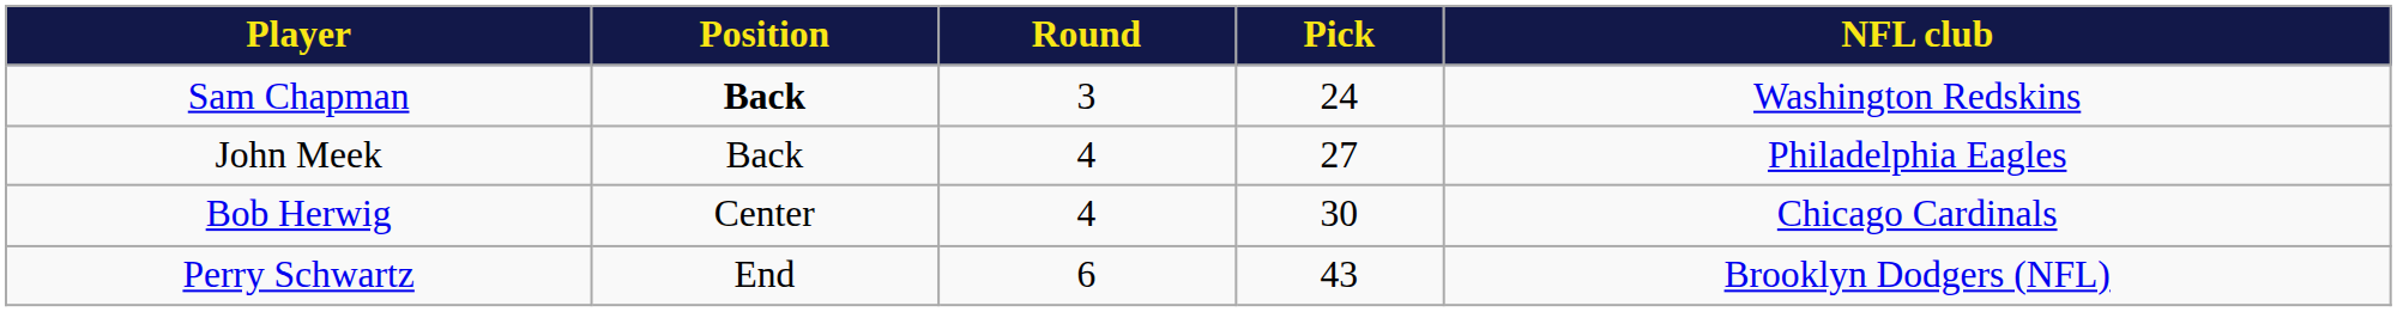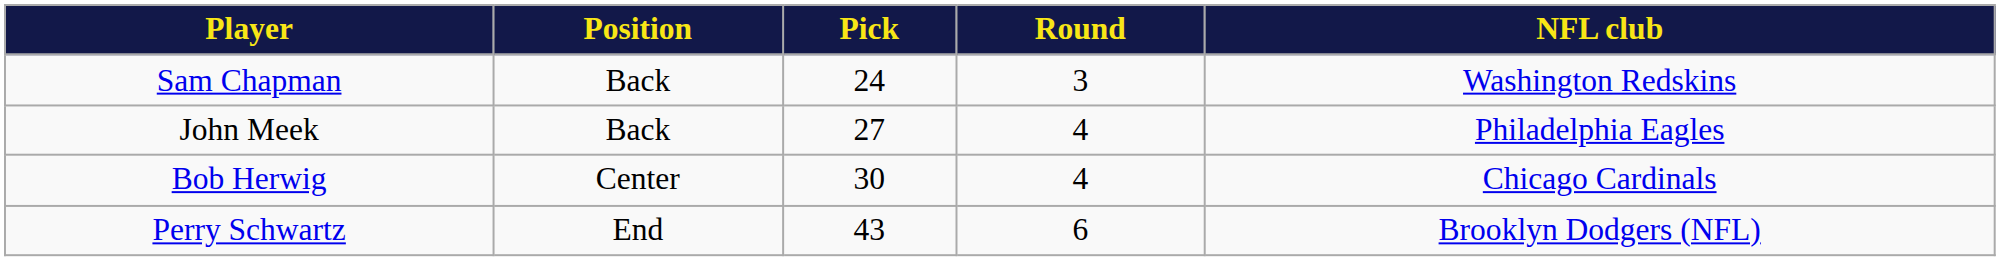columns swapped: Round <-> Pick
Sam Chapman | Position: bold -> normal
